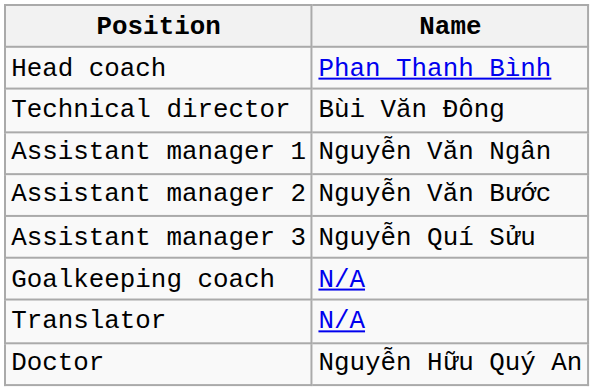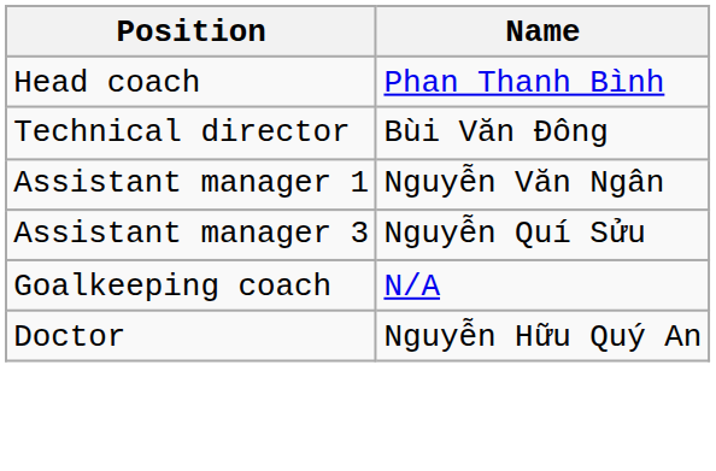- row: Assistant manager 2 | Nguyễn Văn Bước
- row: Translator | N/A
